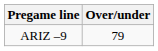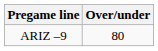ARIZ –9 | Over/under: 79 -> 80
